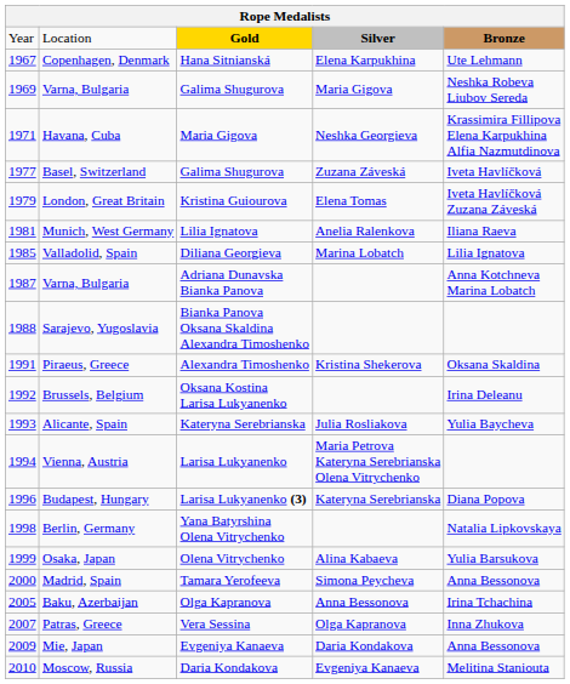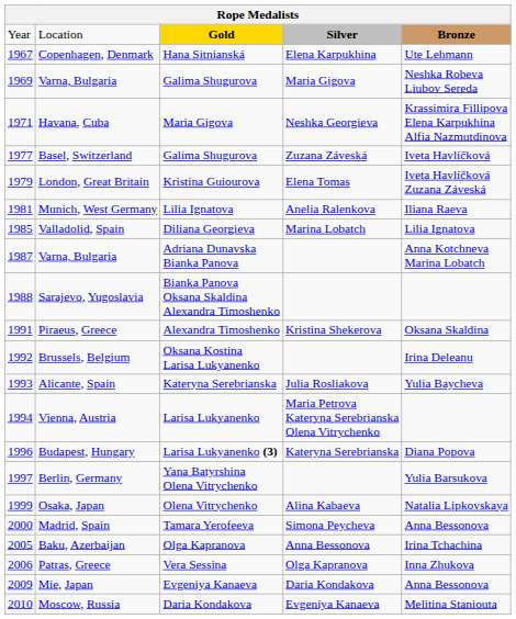Berlin, Germany | column 1: 1998 -> 1997
Berlin, Germany | column 5: Natalia Lipkovskaya -> Yulia Barsukova
Osaka, Japan | column 5: Yulia Barsukova -> Natalia Lipkovskaya
Patras, Greece | column 1: 2007 -> 2006
